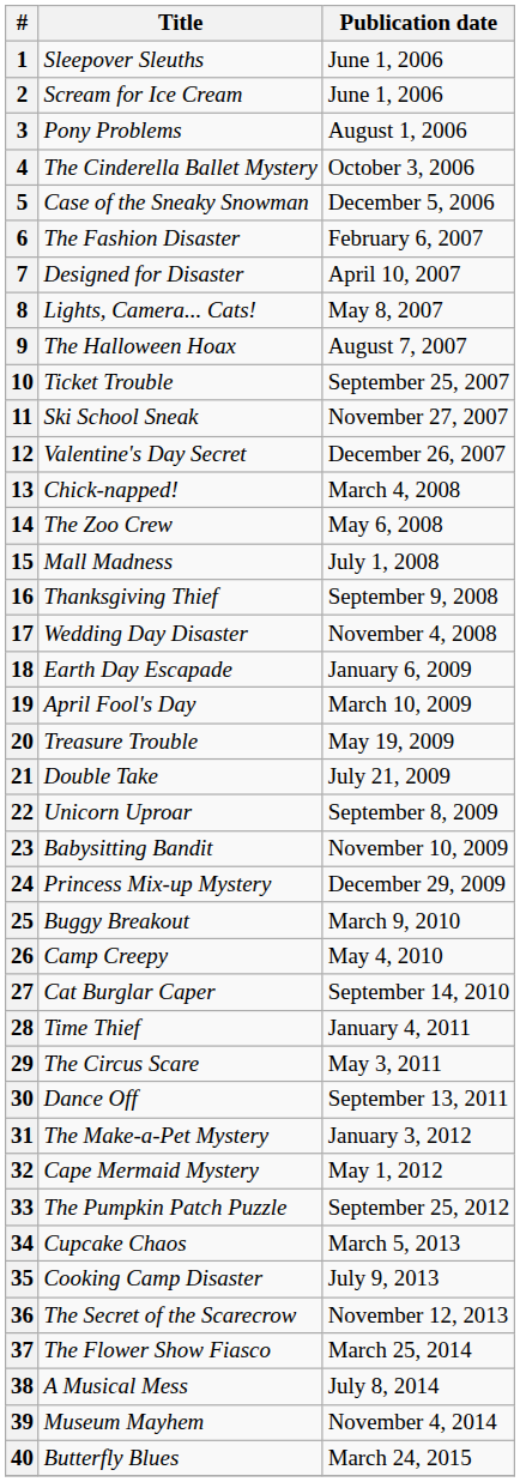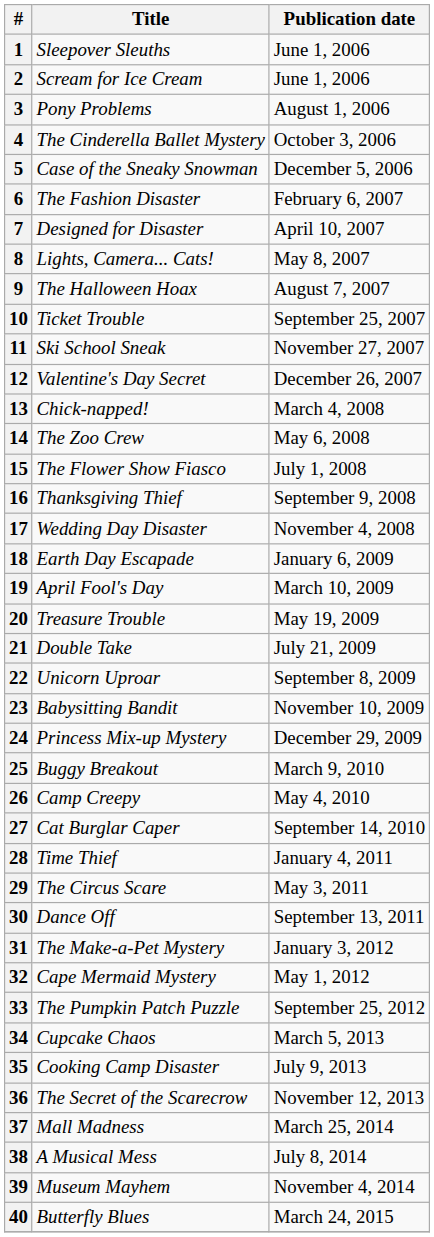15 | Title: Mall Madness -> The Flower Show Fiasco
37 | Title: The Flower Show Fiasco -> Mall Madness
